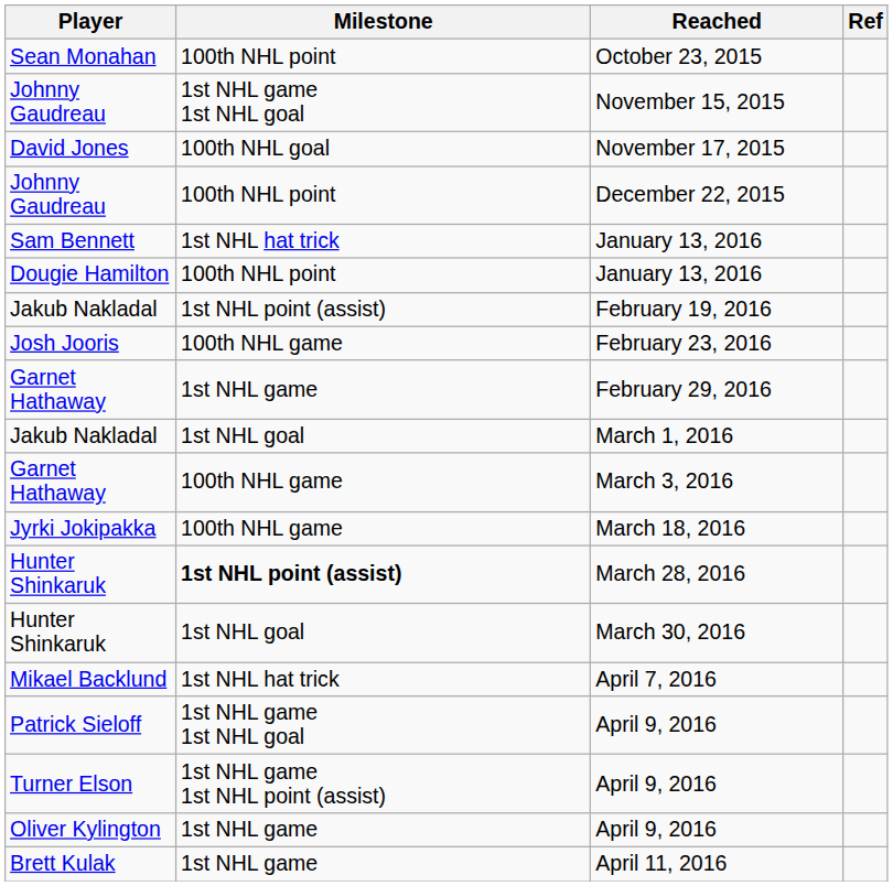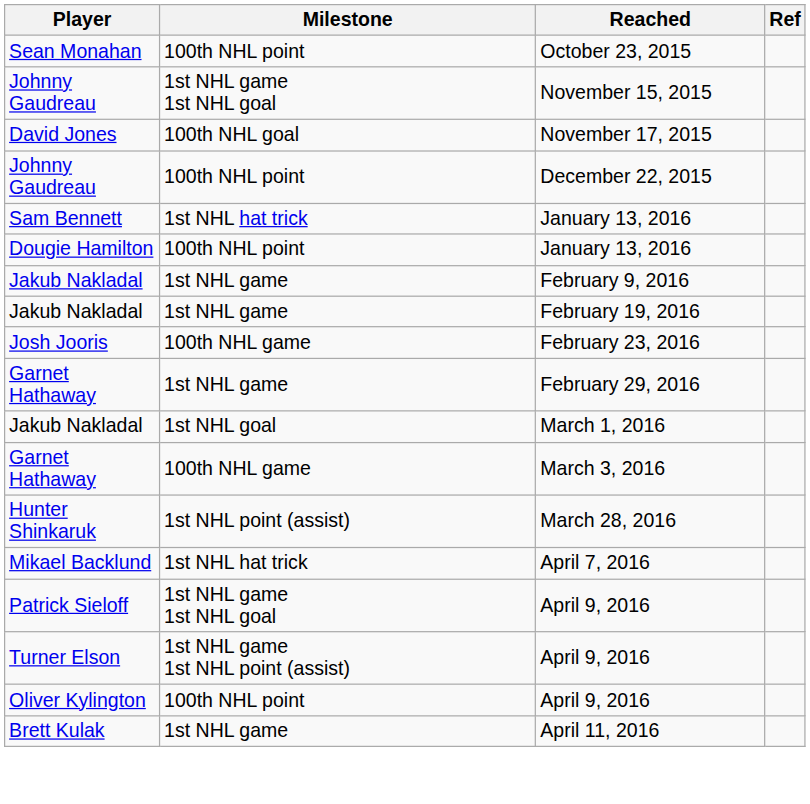+ row: Jakub Nakladal | 1st NHL game | February 9, 2016
February 19, 2016 | Milestone: 1st NHL point (assist) -> 1st NHL game
- row: Jyrki Jokipakka | 100th NHL game | March 18, 2016
March 28, 2016 | Milestone: bold -> normal
- row: Hunter Shinkaruk | 1st NHL goal | March 30, 2016
Oliver Kylington / April 9, 2016 | Milestone: 1st NHL game -> 100th NHL point
